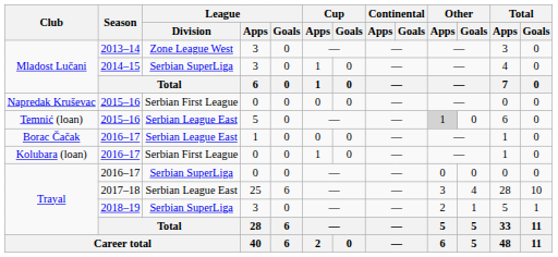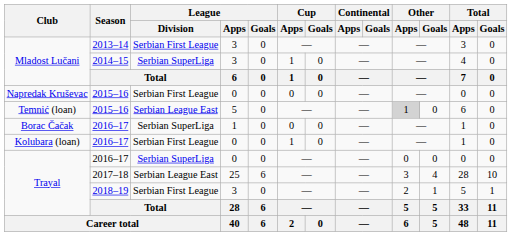Mladost Lučani / 2013–14 | League / Division: Zone League West -> Serbian First League
Borac Čačak | League / Division: Serbian League East -> Serbian SuperLiga
Trayal / 2018–19 | League / Division: Serbian SuperLiga -> Serbian First League
